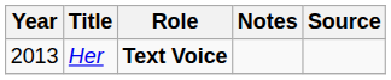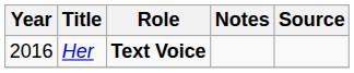Her | Year: 2013 -> 2016
